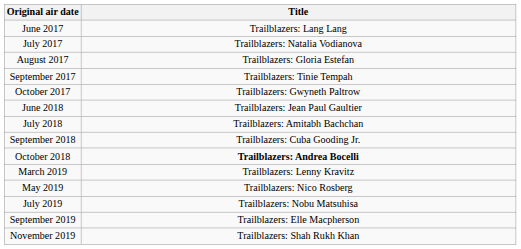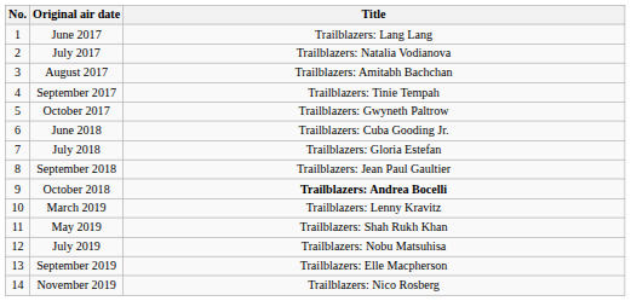+ column: No. | 1 | 2 | 3 | 4 | 5 | 6 | 7 | 8 | 9 | 10 | 11 | 12 | 13 | 14
August 2017 | Title: Trailblazers: Gloria Estefan -> Trailblazers: Amitabh Bachchan
June 2018 | Title: Trailblazers: Jean Paul Gaultier -> Trailblazers: Cuba Gooding Jr.
July 2018 | Title: Trailblazers: Amitabh Bachchan -> Trailblazers: Gloria Estefan
September 2018 | Title: Trailblazers: Cuba Gooding Jr. -> Trailblazers: Jean Paul Gaultier
May 2019 | Title: Trailblazers: Nico Rosberg -> Trailblazers: Shah Rukh Khan
November 2019 | Title: Trailblazers: Shah Rukh Khan -> Trailblazers: Nico Rosberg
